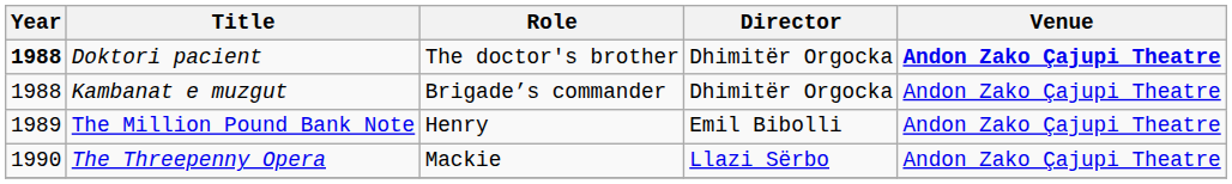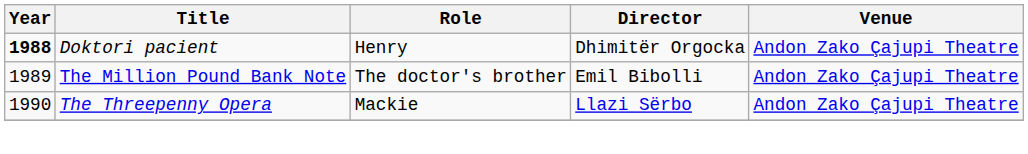Doktori pacient | Role: The doctor's brother -> Henry
Doktori pacient | Venue: bold -> normal
- row: 1988 | Kambanat e muzgut | Brigade’s commander | Dhimitër Orgocka | Andon Zako Çajupi Theatre
The Million Pound Bank Note | Role: Henry -> The doctor's brother
